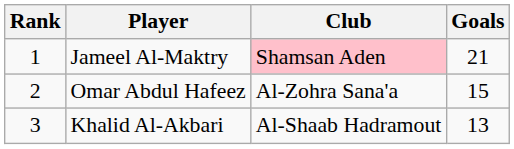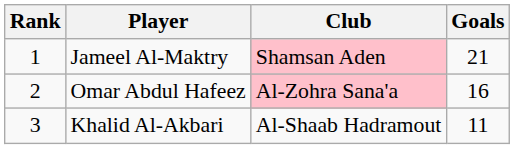Omar Abdul Hafeez | Club: no background -> pink background
Omar Abdul Hafeez | Goals: 15 -> 16
Khalid Al-Akbari | Goals: 13 -> 11
